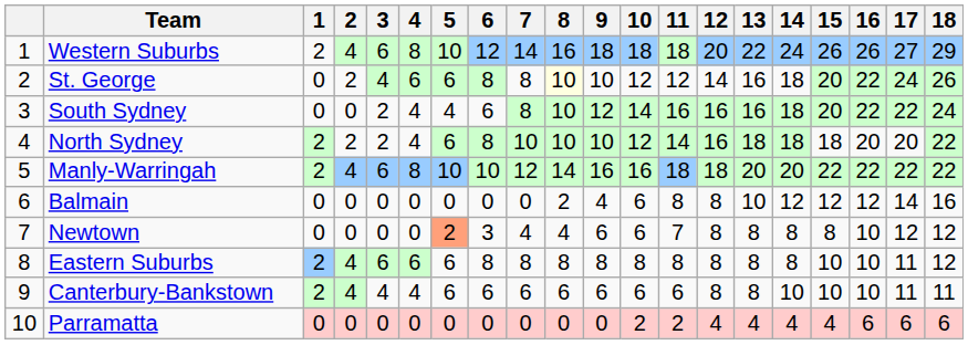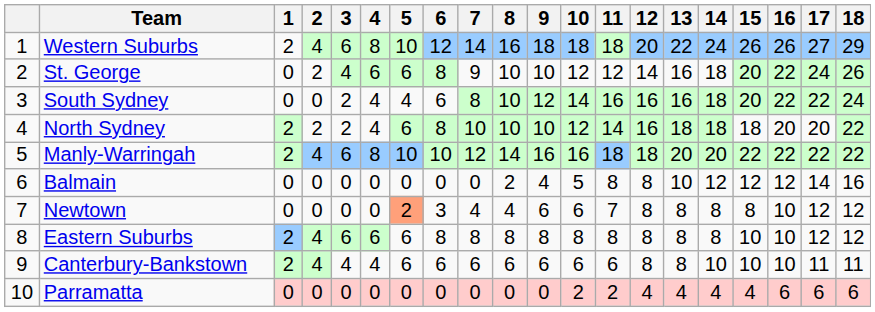St. George | 7: 8 -> 9
St. George | 8: lightyellow background -> no background
Balmain | 10: 6 -> 5
Eastern Suburbs | 17: 11 -> 12
